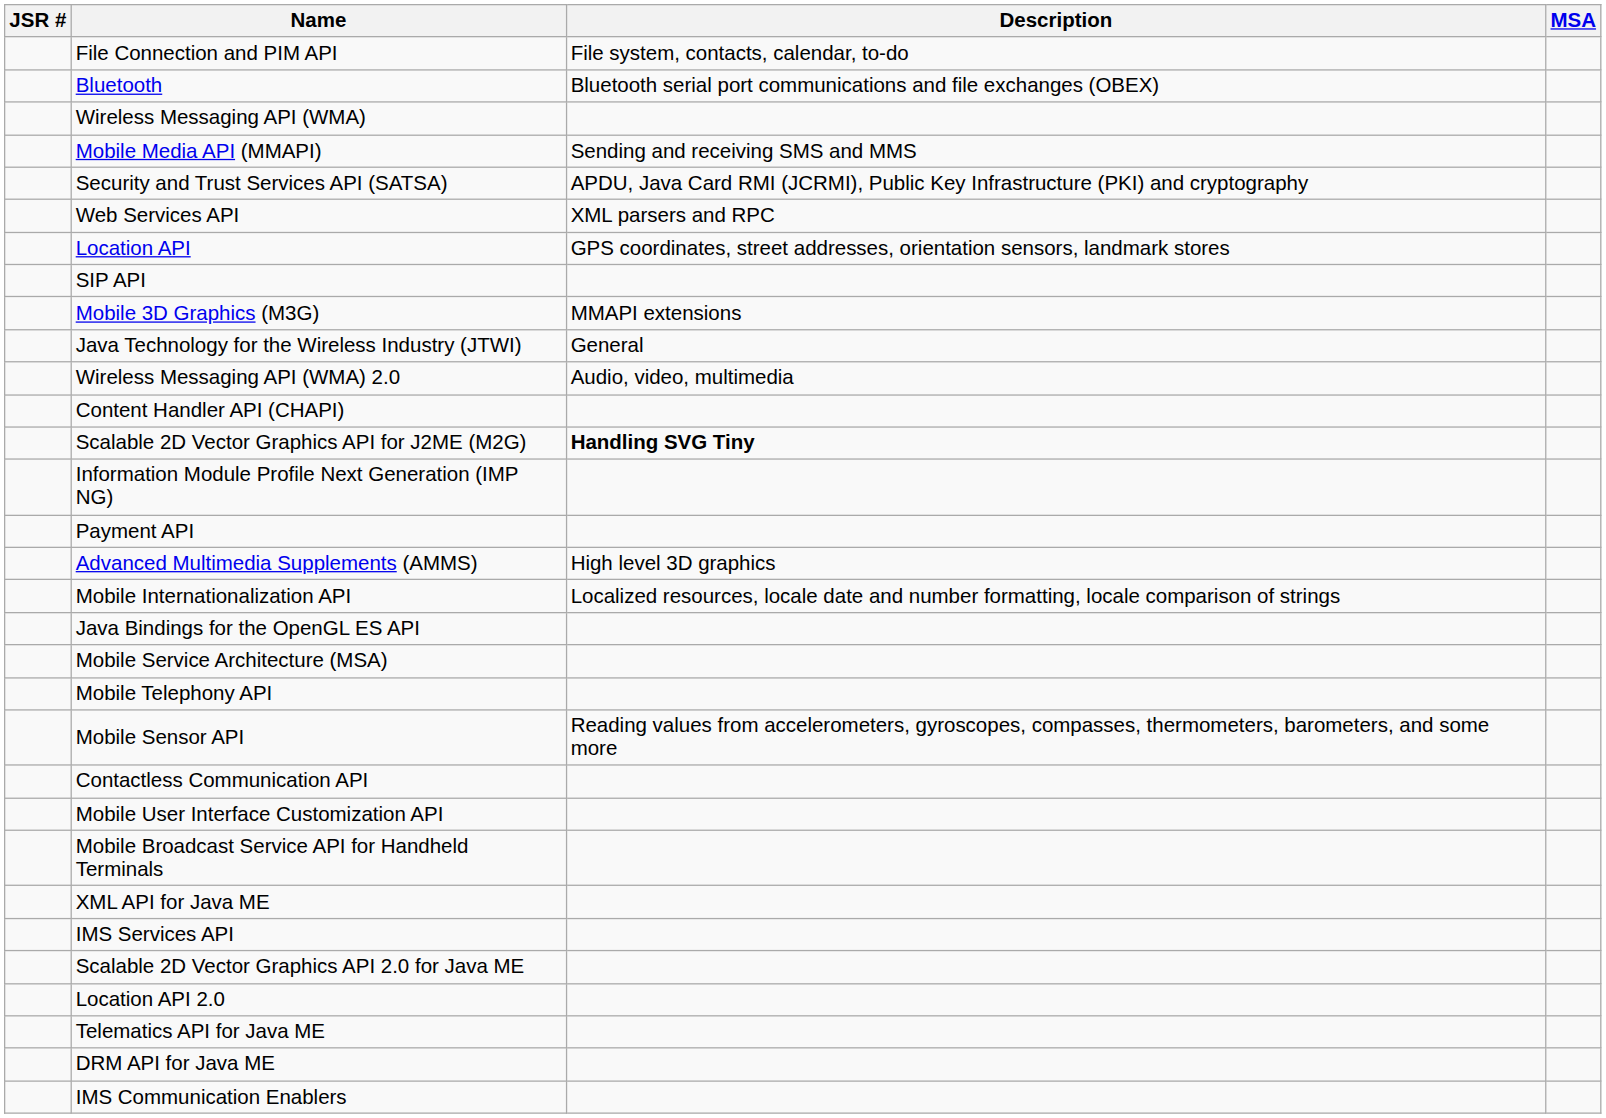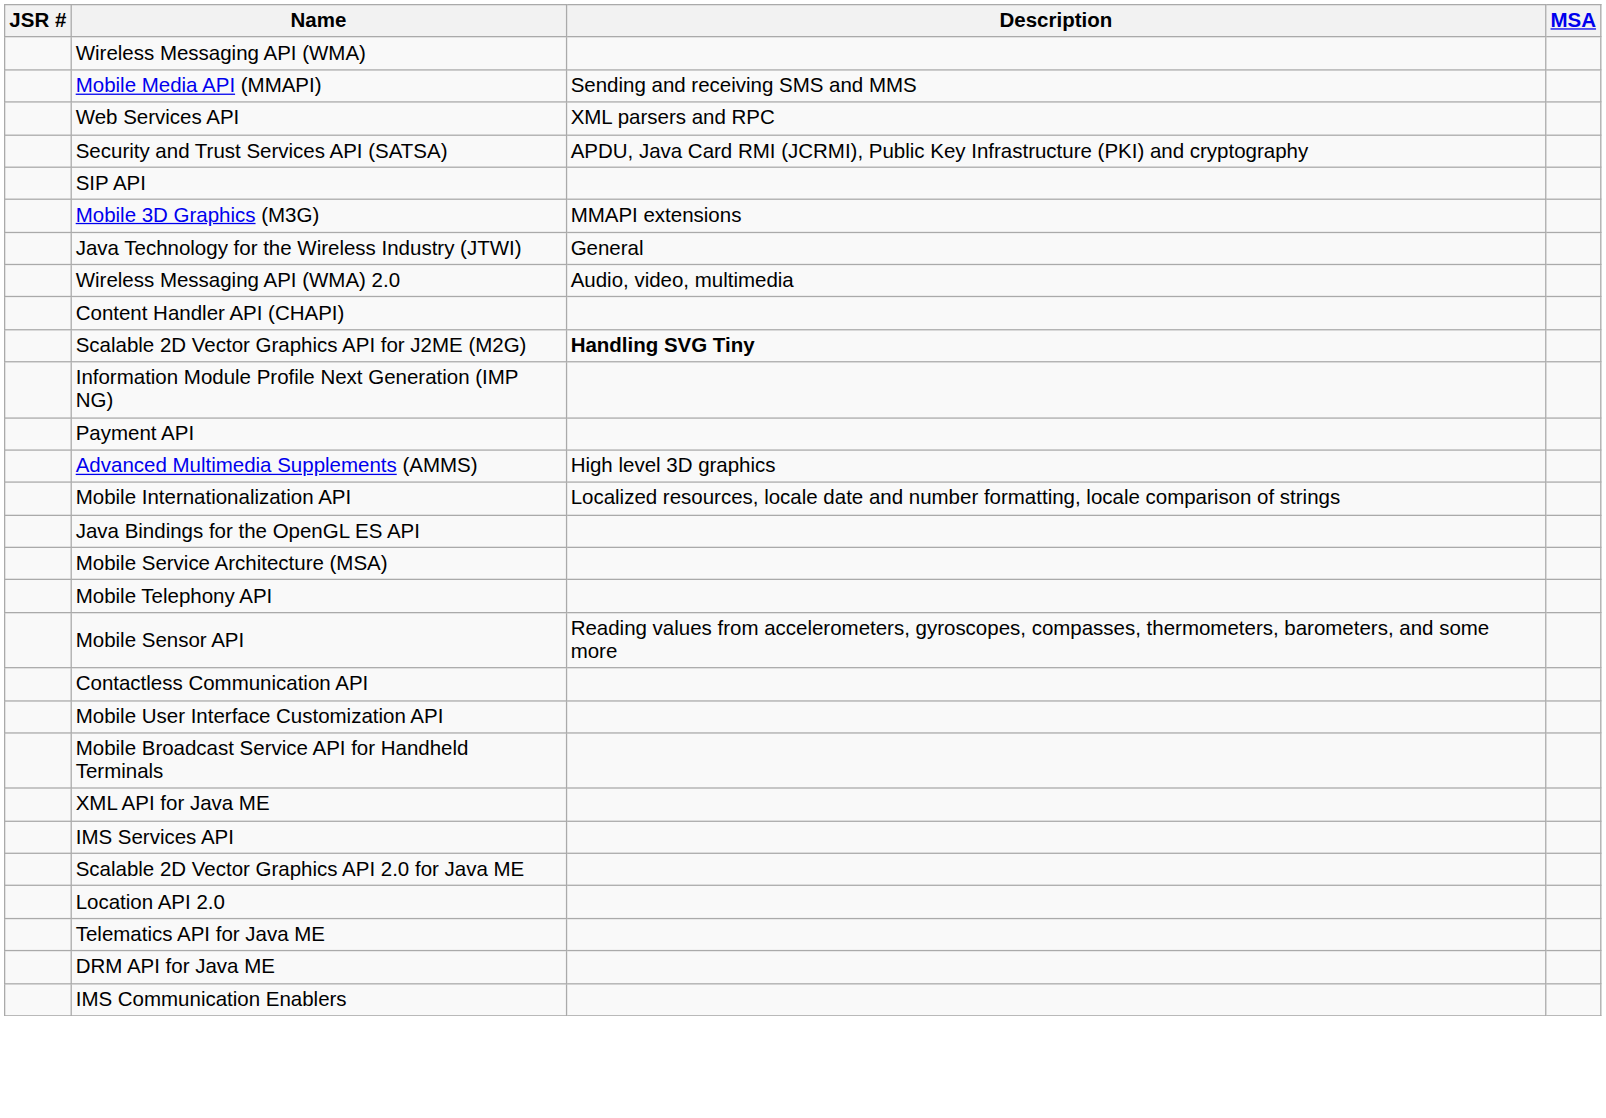- row: File Connection and PIM API | File system, contacts, calendar, to-do
- row: Bluetooth | Bluetooth serial port communications and file exchanges (OBEX)
rows swapped: Web Services API <-> Security and Trust Services API (SATSA)
- row: Location API | GPS coordinates, street addresses, orientation sensors, landmark stores
